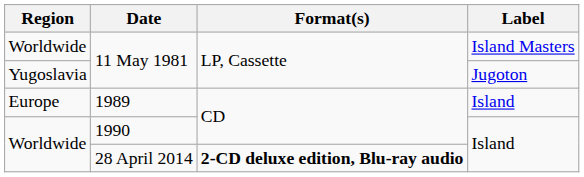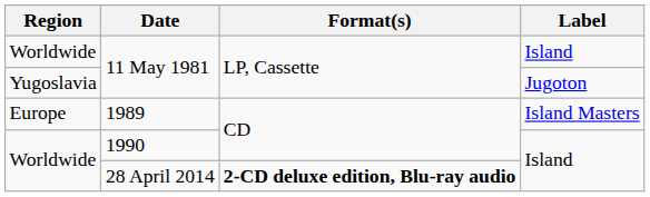Worldwide / 11 May 1981 | Label: Island Masters -> Island
1989 | Label: Island -> Island Masters
